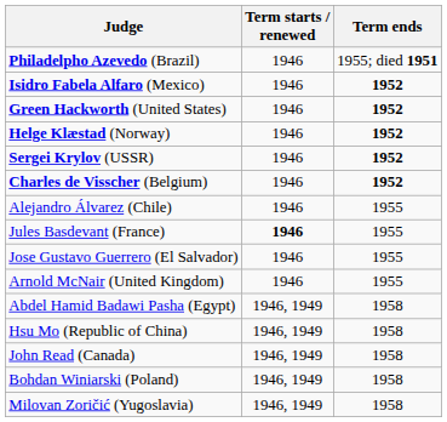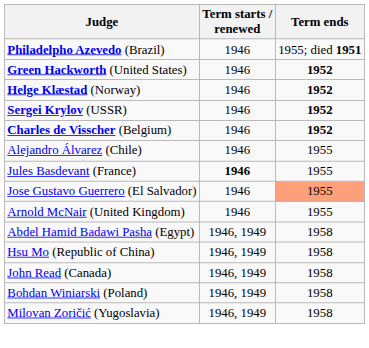- row: Isidro Fabela Alfaro (Mexico) | 1946 | 1952
Jose Gustavo Guerrero (El Salvador) | Term ends: no background -> lightsalmon background
